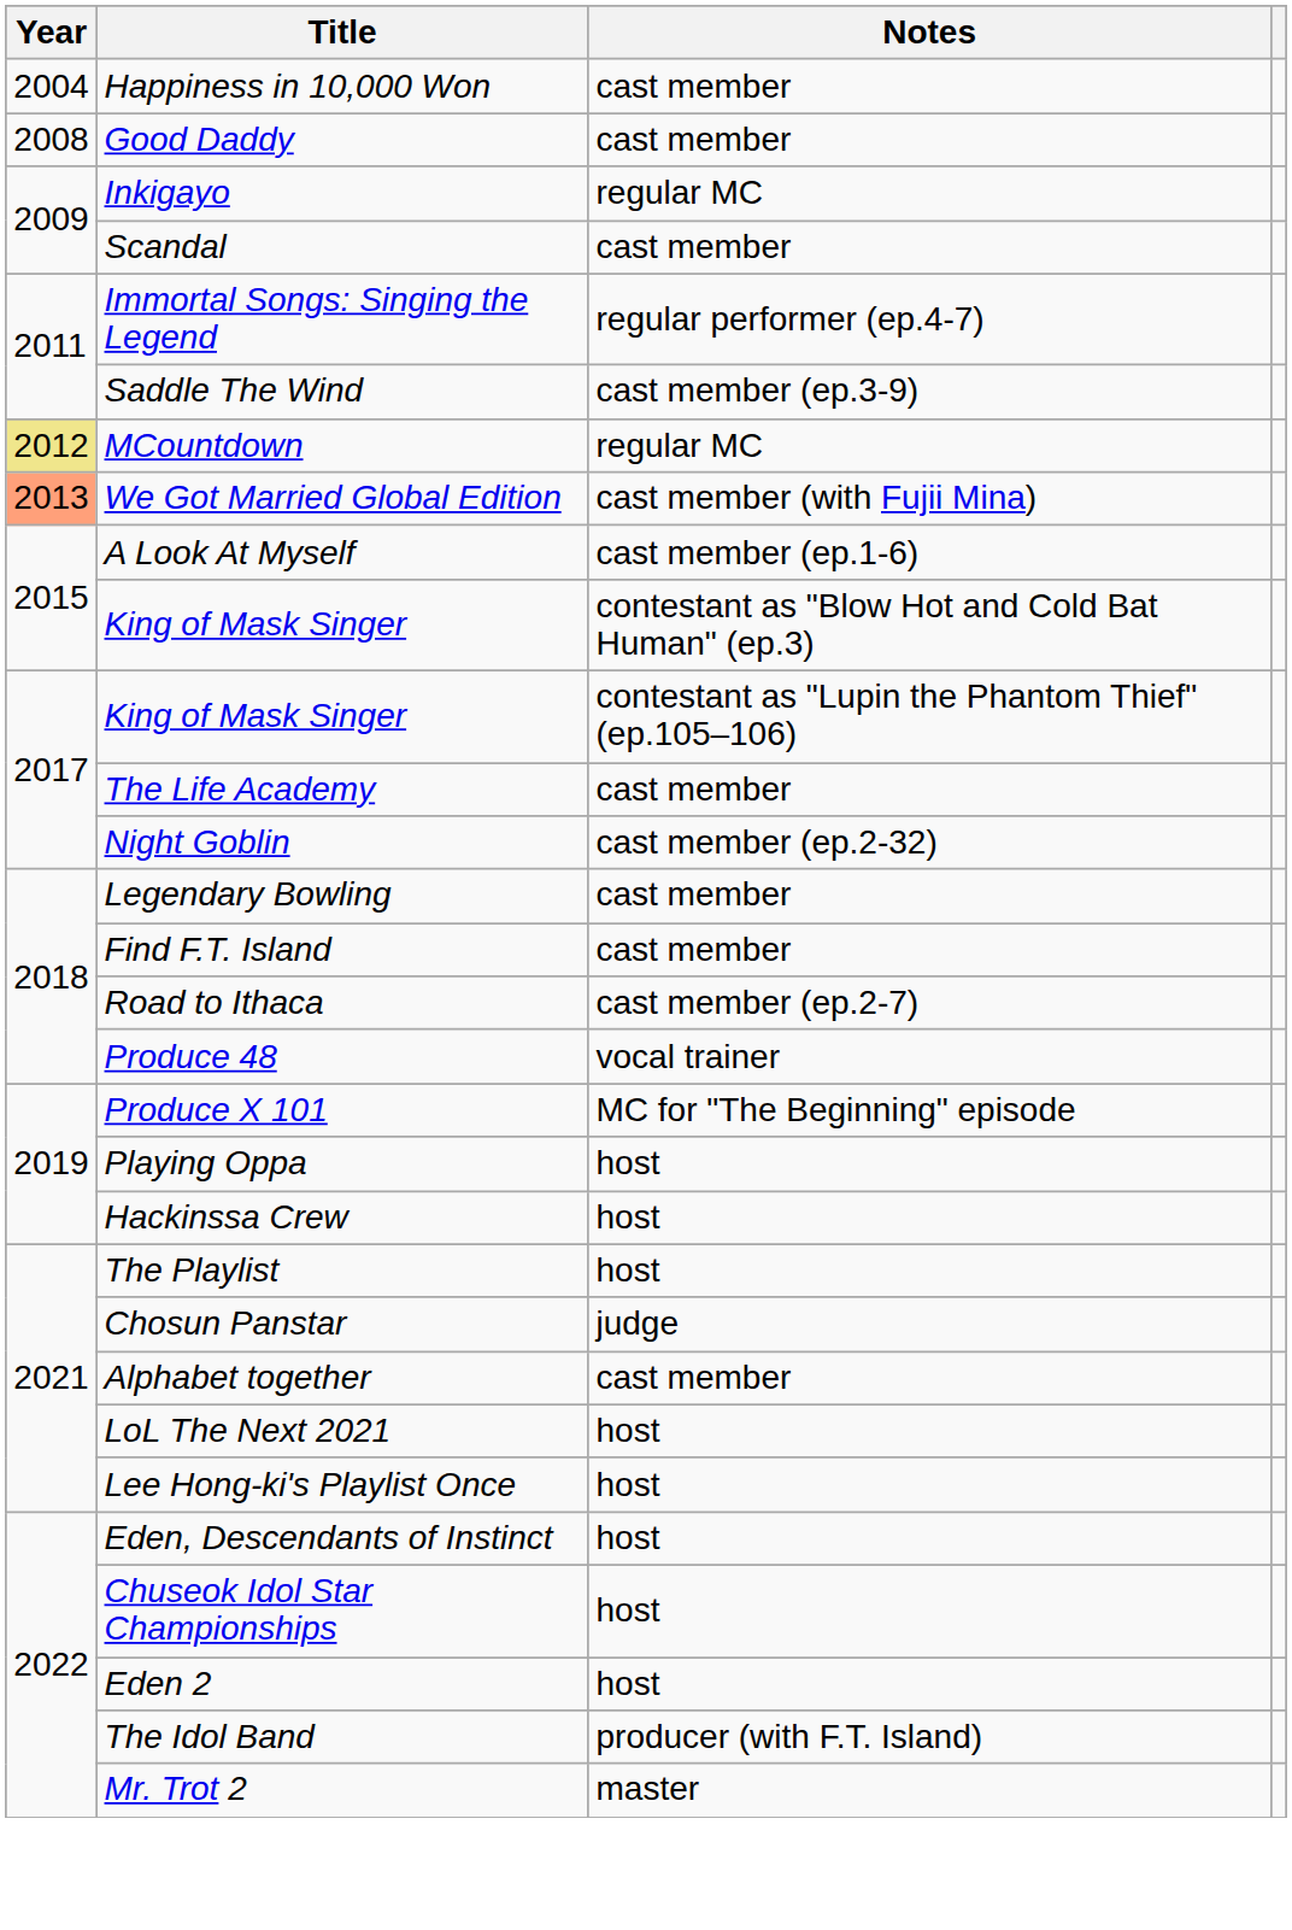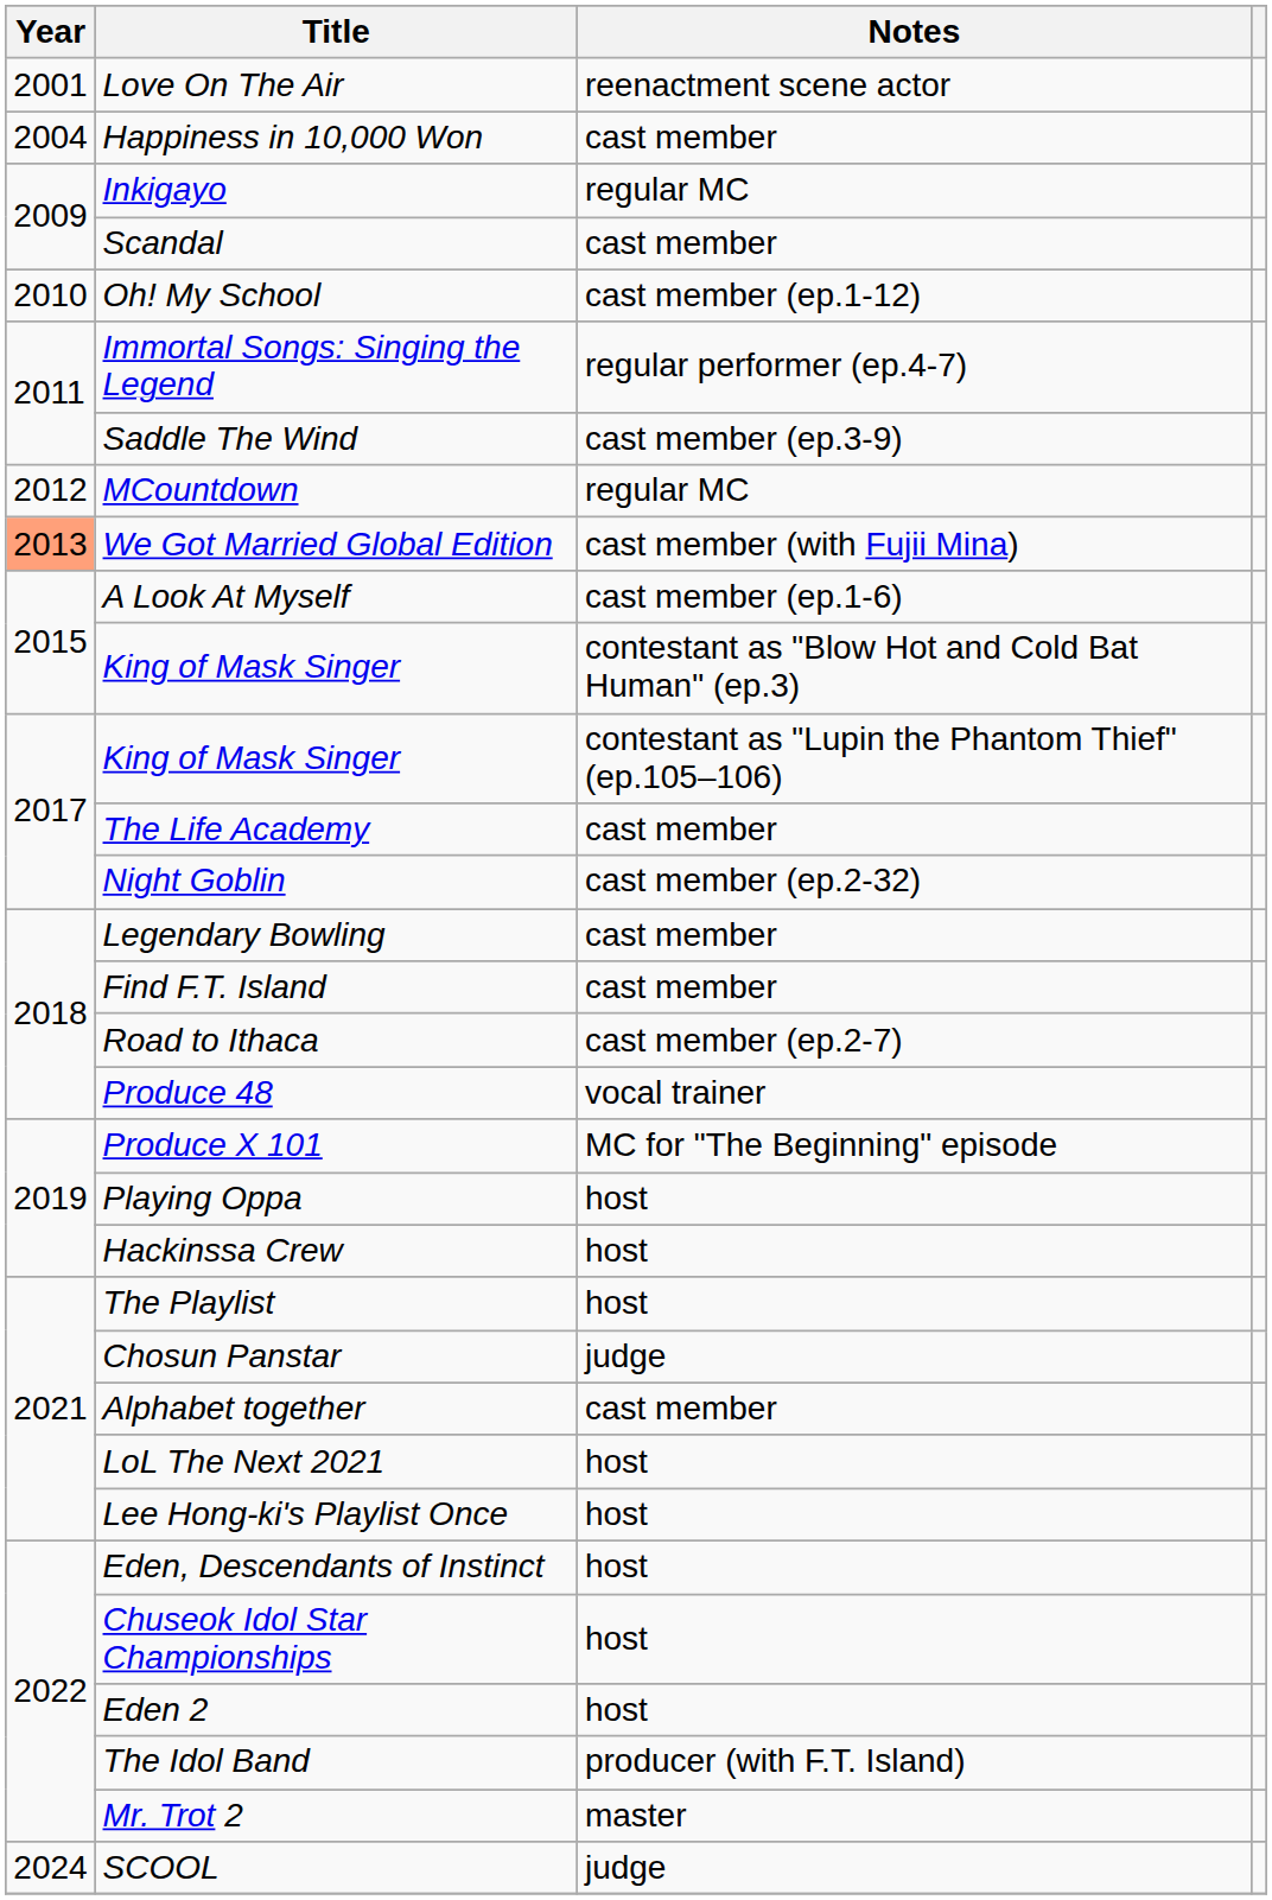+ row: 2001 | Love On The Air | reenactment scene actor
- row: 2008 | Good Daddy | cast member
+ row: 2010 | Oh! My School | cast member (ep.1-12)
MCountdown | Year: khaki background -> no background
+ row: 2024 | SCOOL | judge
